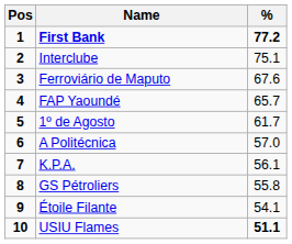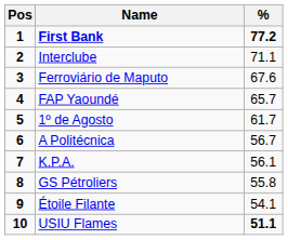Interclube | %: 75.1 -> 71.1
A Politécnica | %: 57.0 -> 56.7
